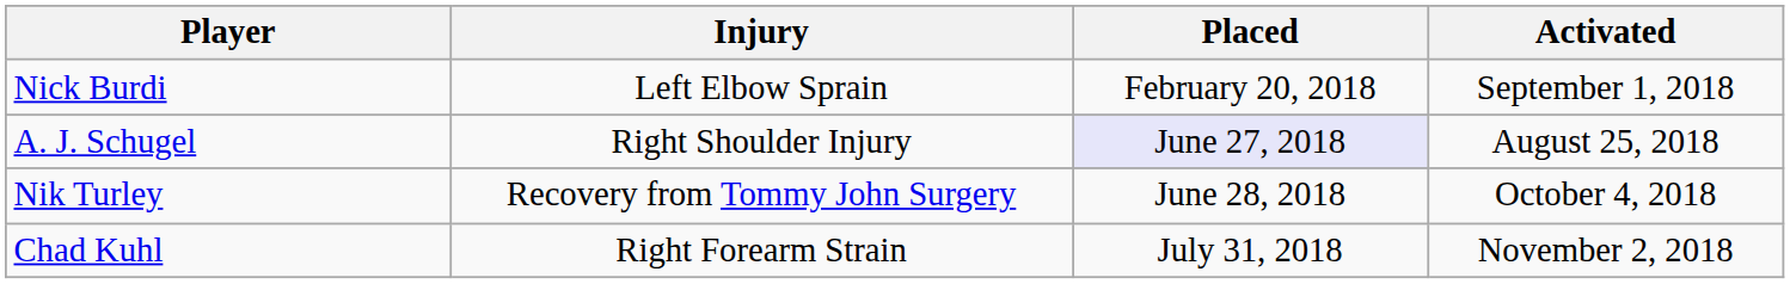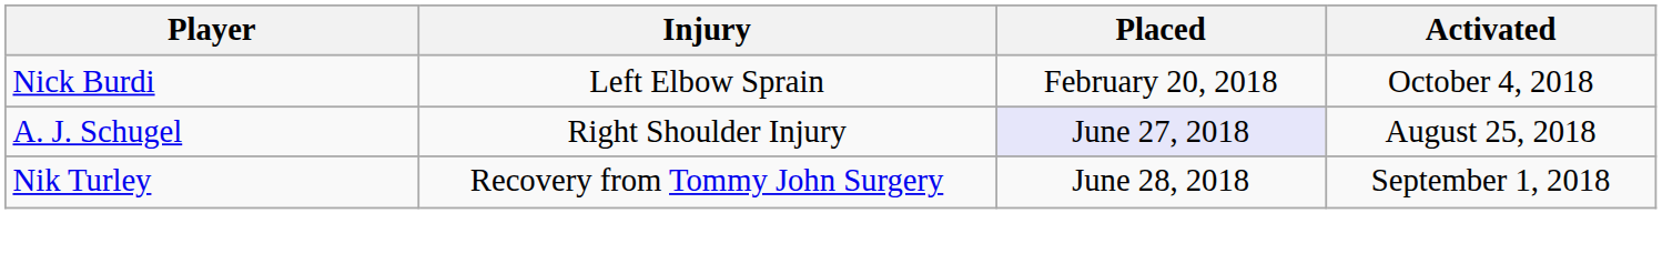Nick Burdi | Activated: September 1, 2018 -> October 4, 2018
Nik Turley | Activated: October 4, 2018 -> September 1, 2018
- row: Chad Kuhl | Right Forearm Strain | July 31, 2018 | November 2, 2018
